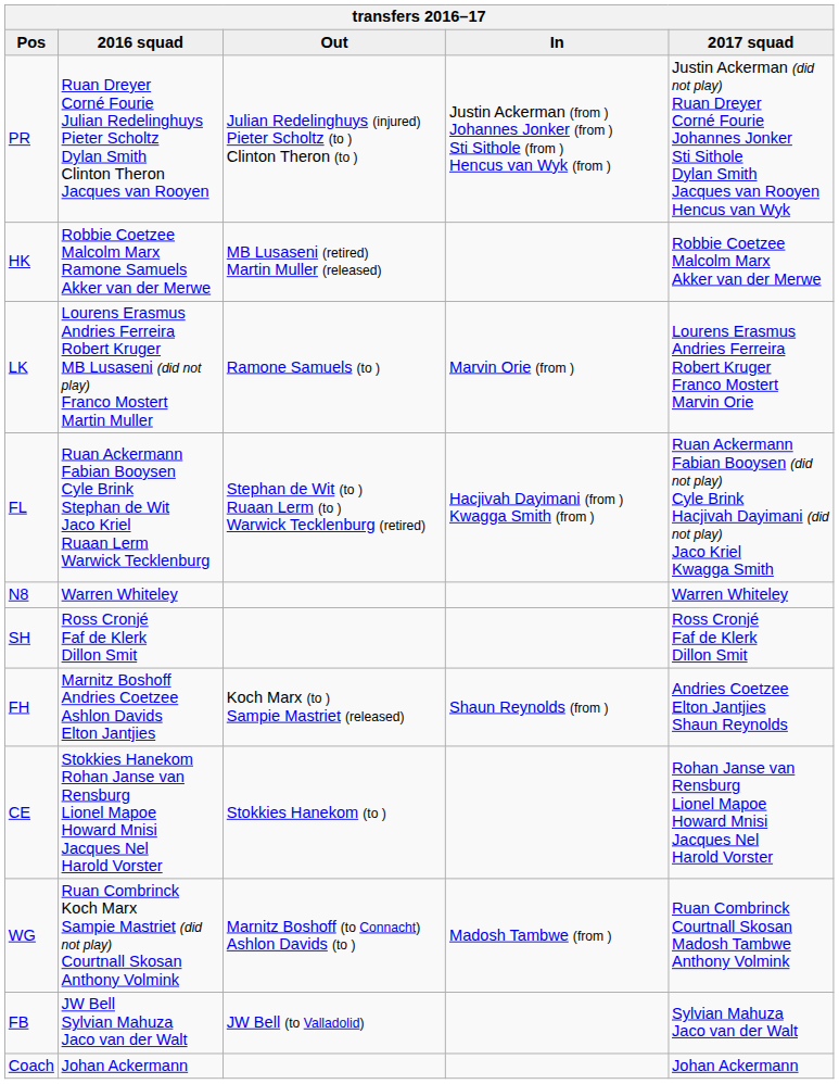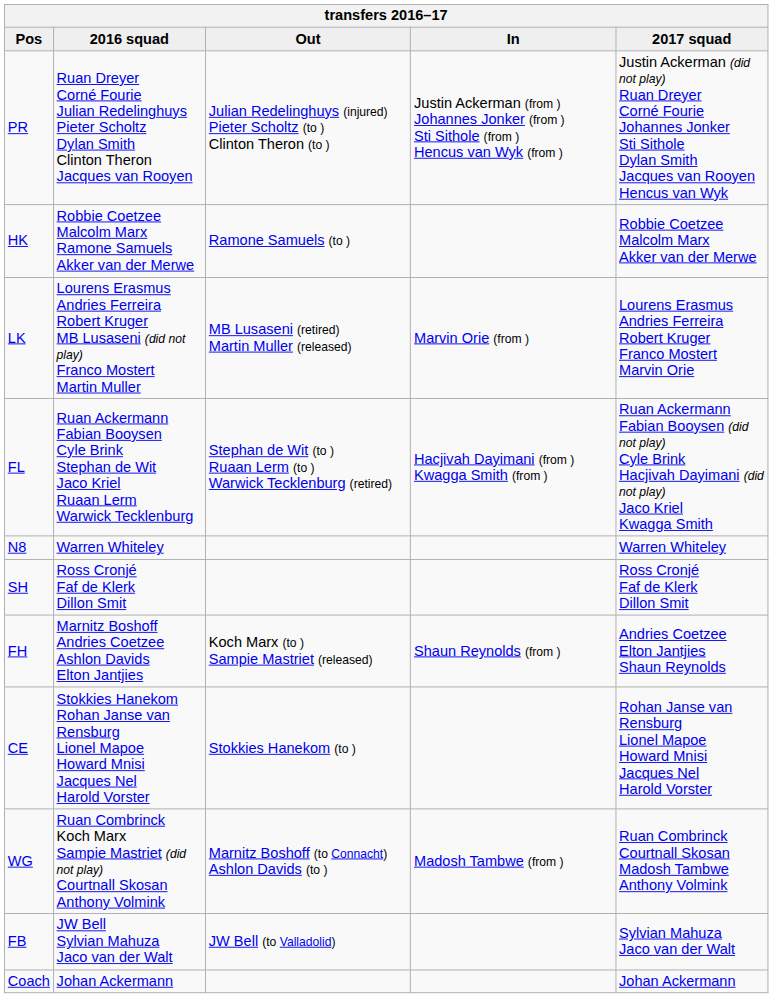HK | Out: MB Lusaseni (retired) Martin Muller (released) -> Ramone Samuels (to )
LK | Out: Ramone Samuels (to ) -> MB Lusaseni (retired) Martin Muller (released)
